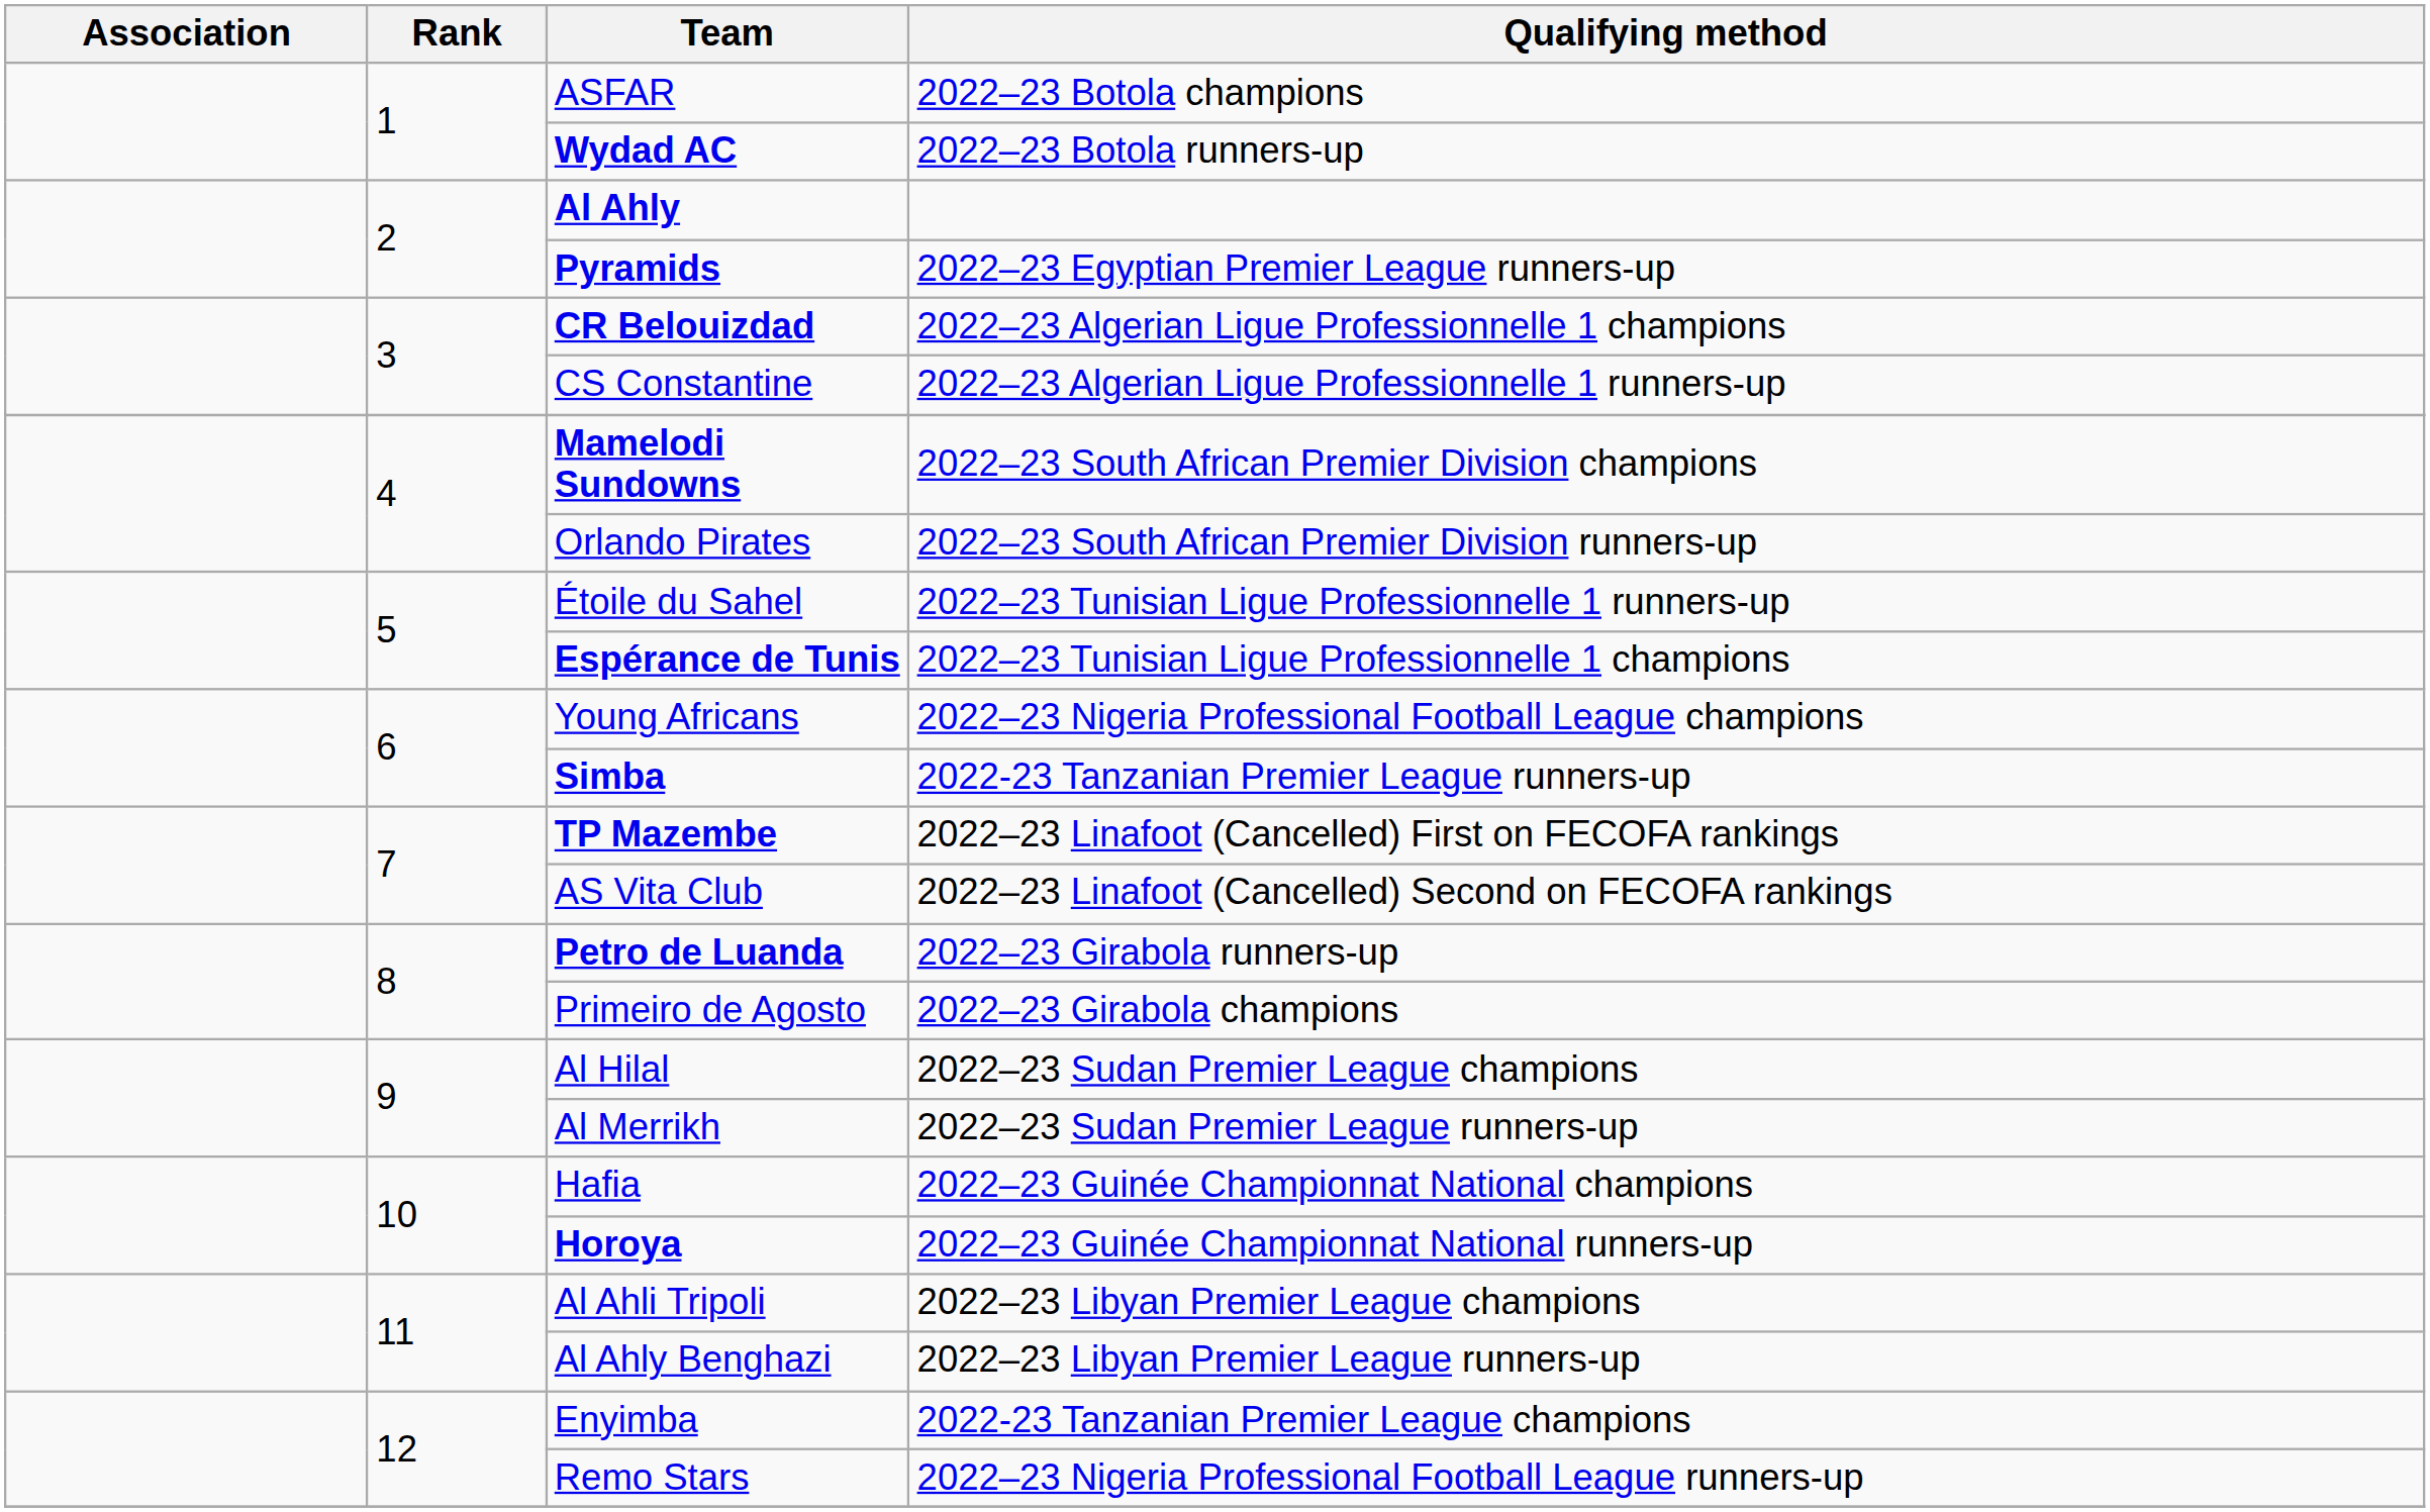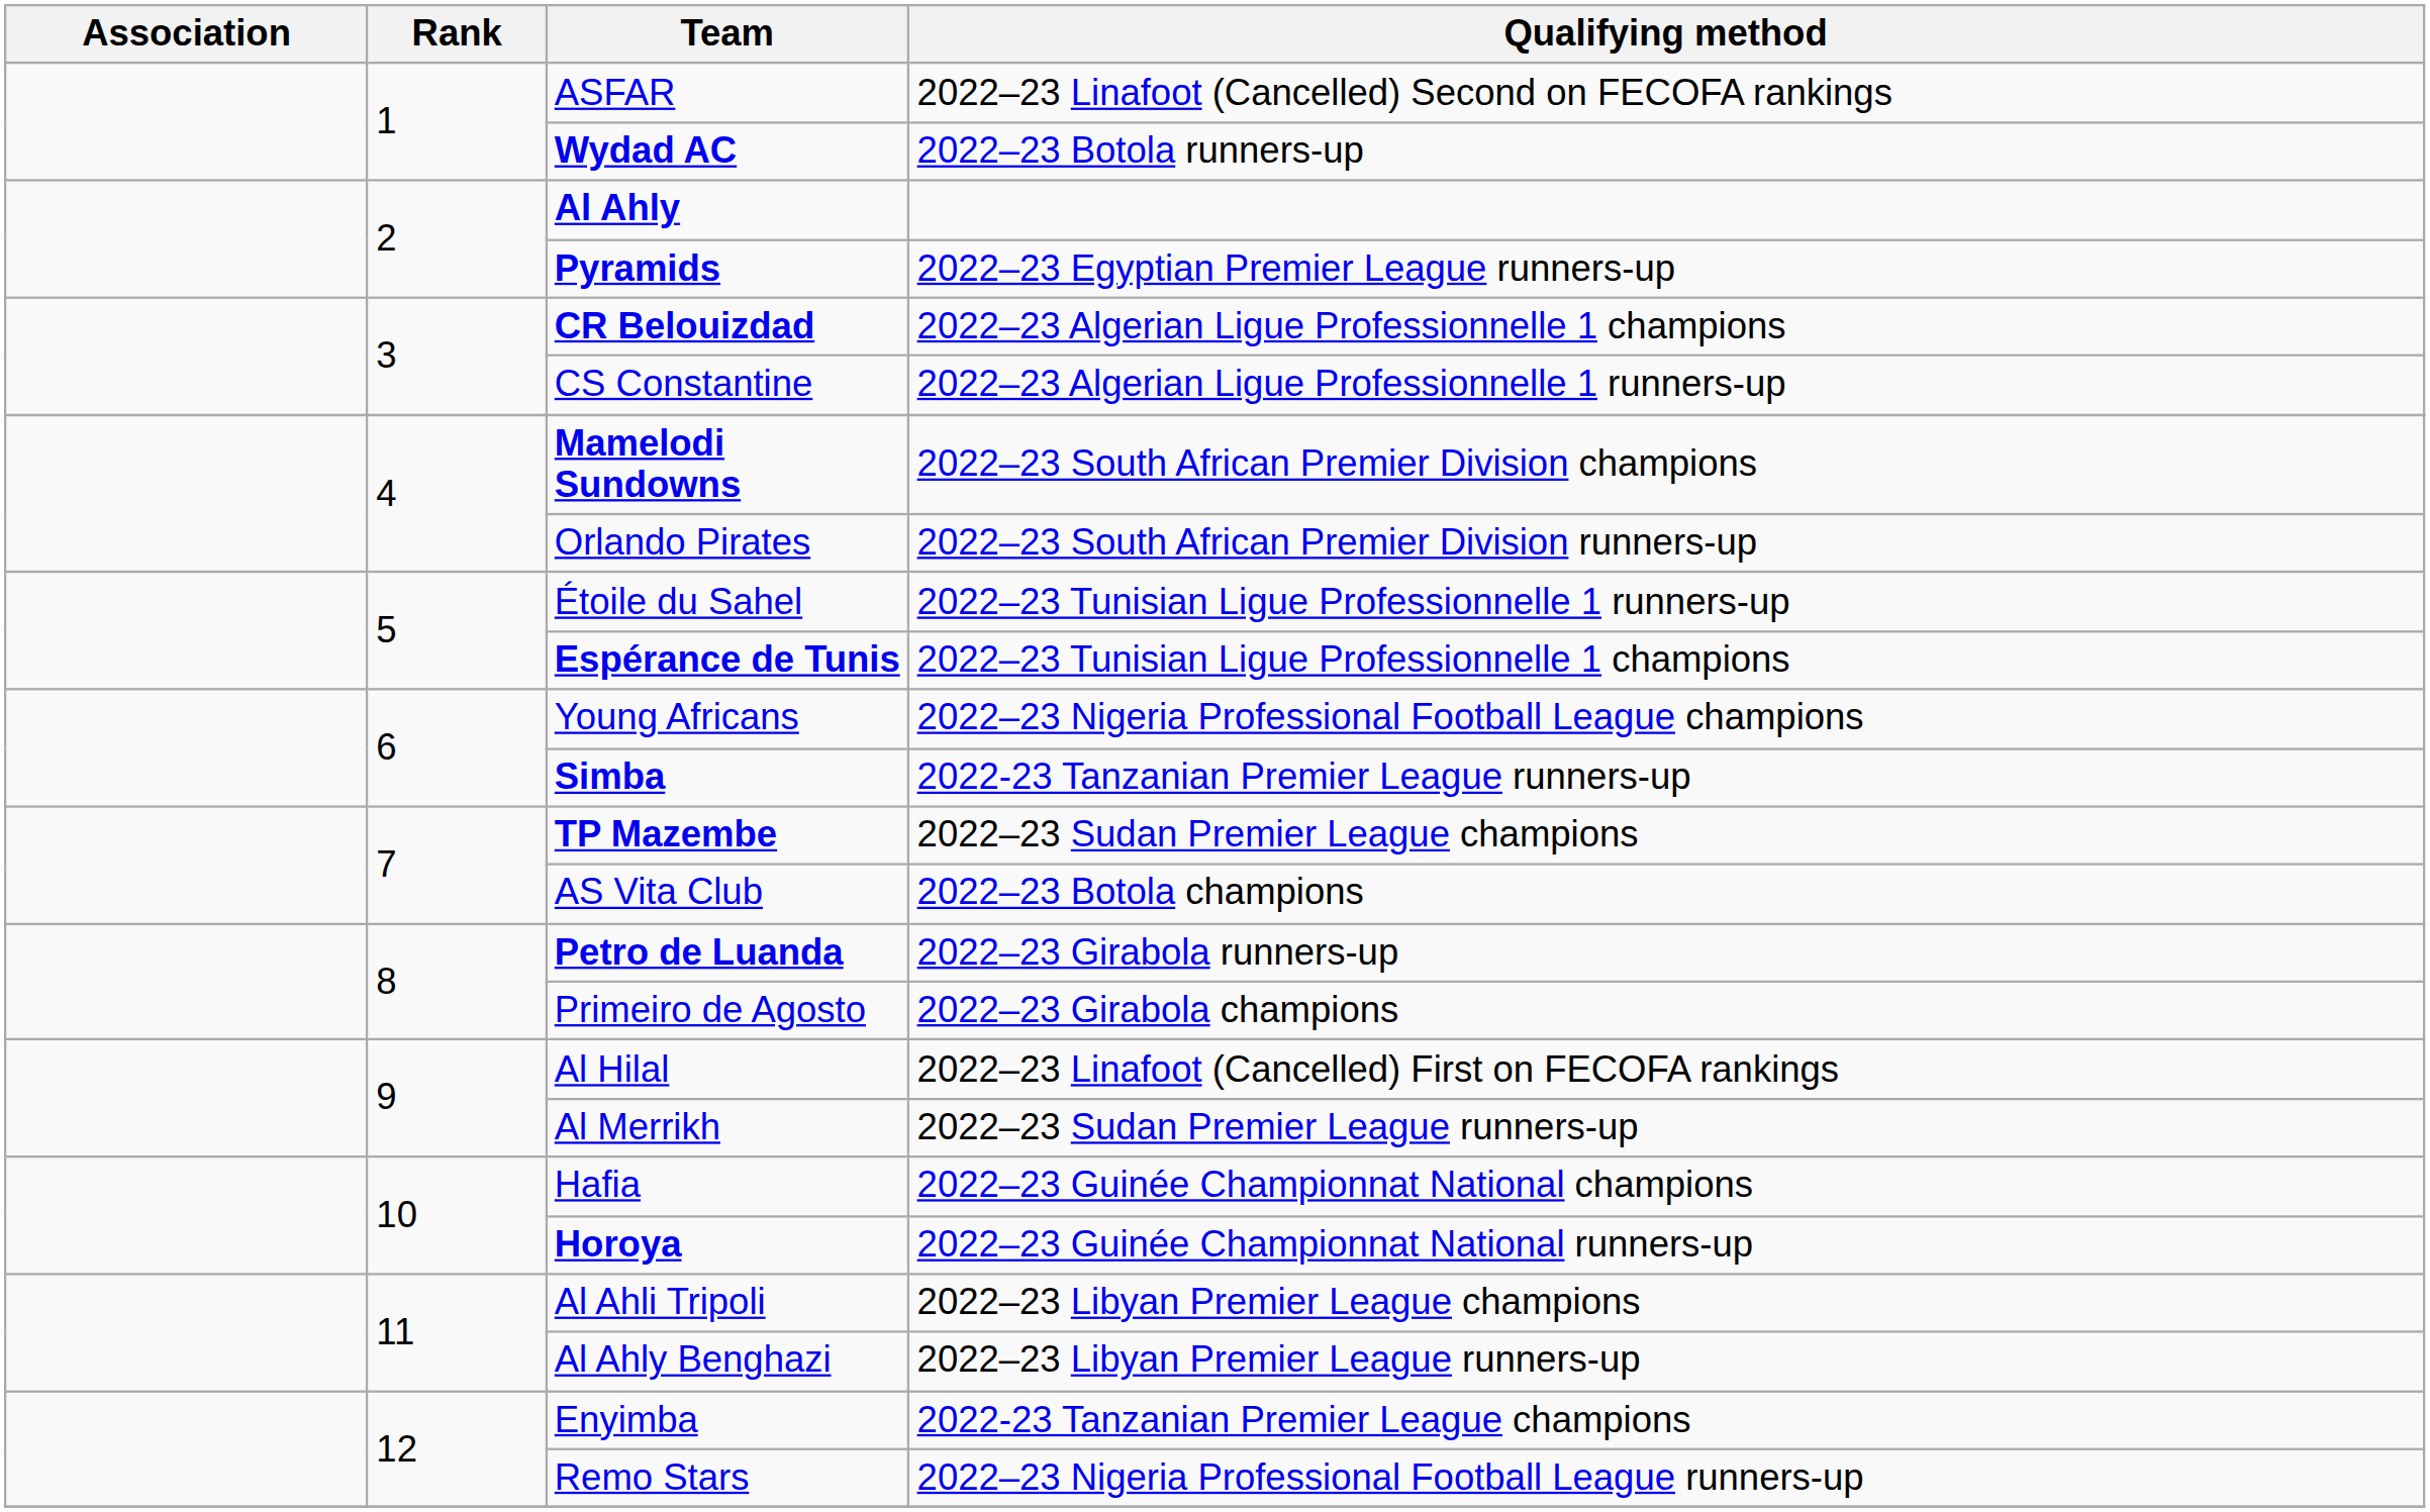ASFAR | Qualifying method: 2022–23 Botola champions -> 2022–23 Linafoot (Cancelled) Second on FECOFA rankings
TP Mazembe | Qualifying method: 2022–23 Linafoot (Cancelled) First on FECOFA rankings -> 2022–23 Sudan Premier League champions
AS Vita Club | Qualifying method: 2022–23 Linafoot (Cancelled) Second on FECOFA rankings -> 2022–23 Botola champions
Al Hilal | Qualifying method: 2022–23 Sudan Premier League champions -> 2022–23 Linafoot (Cancelled) First on FECOFA rankings
